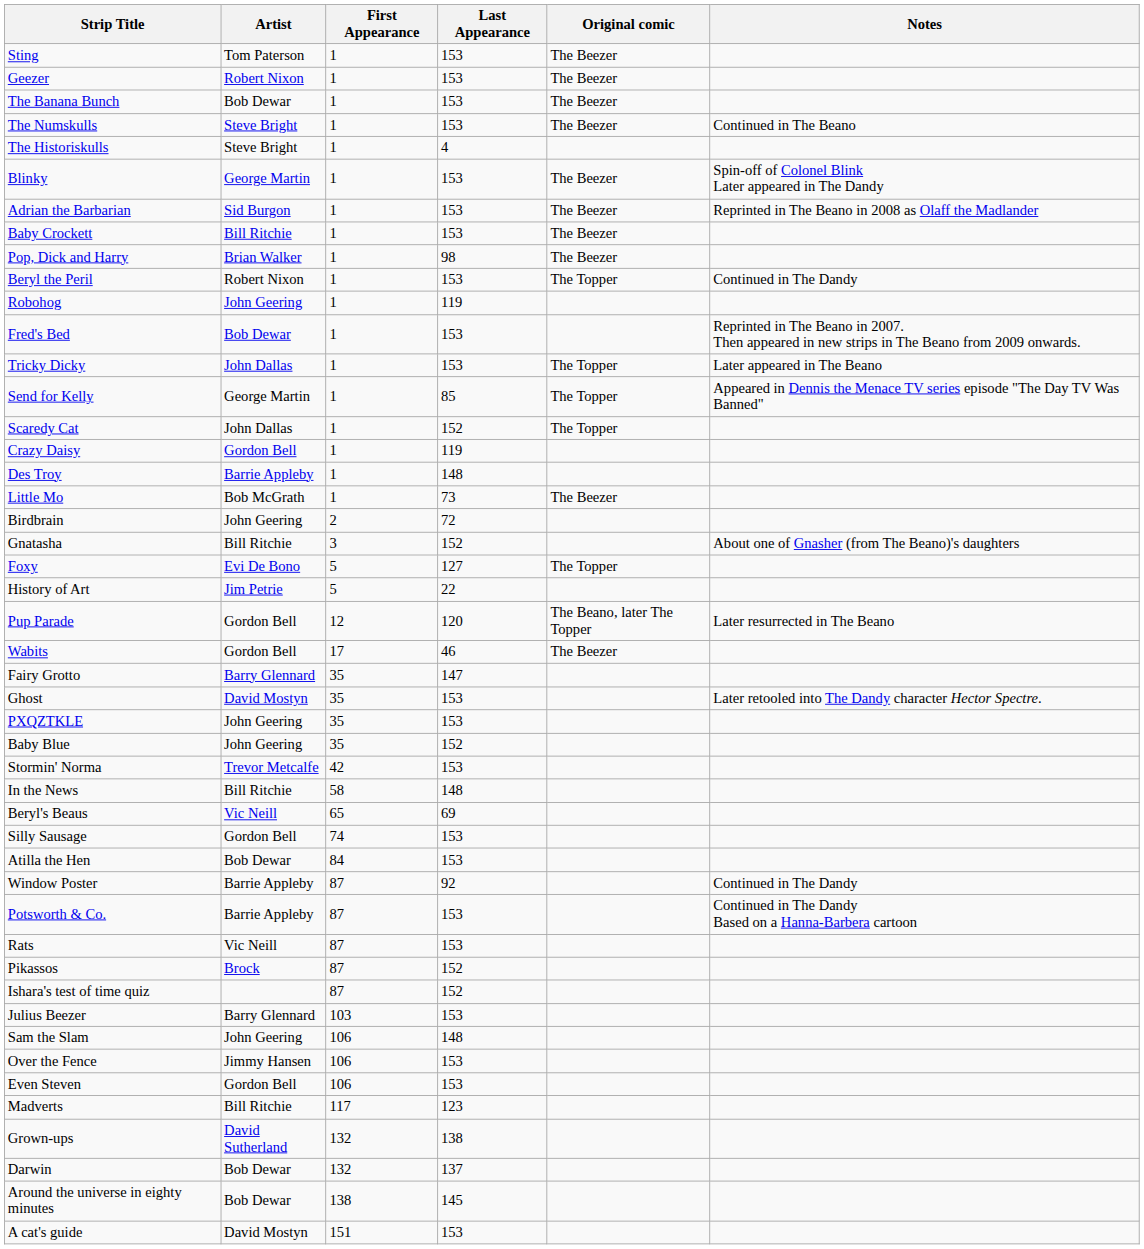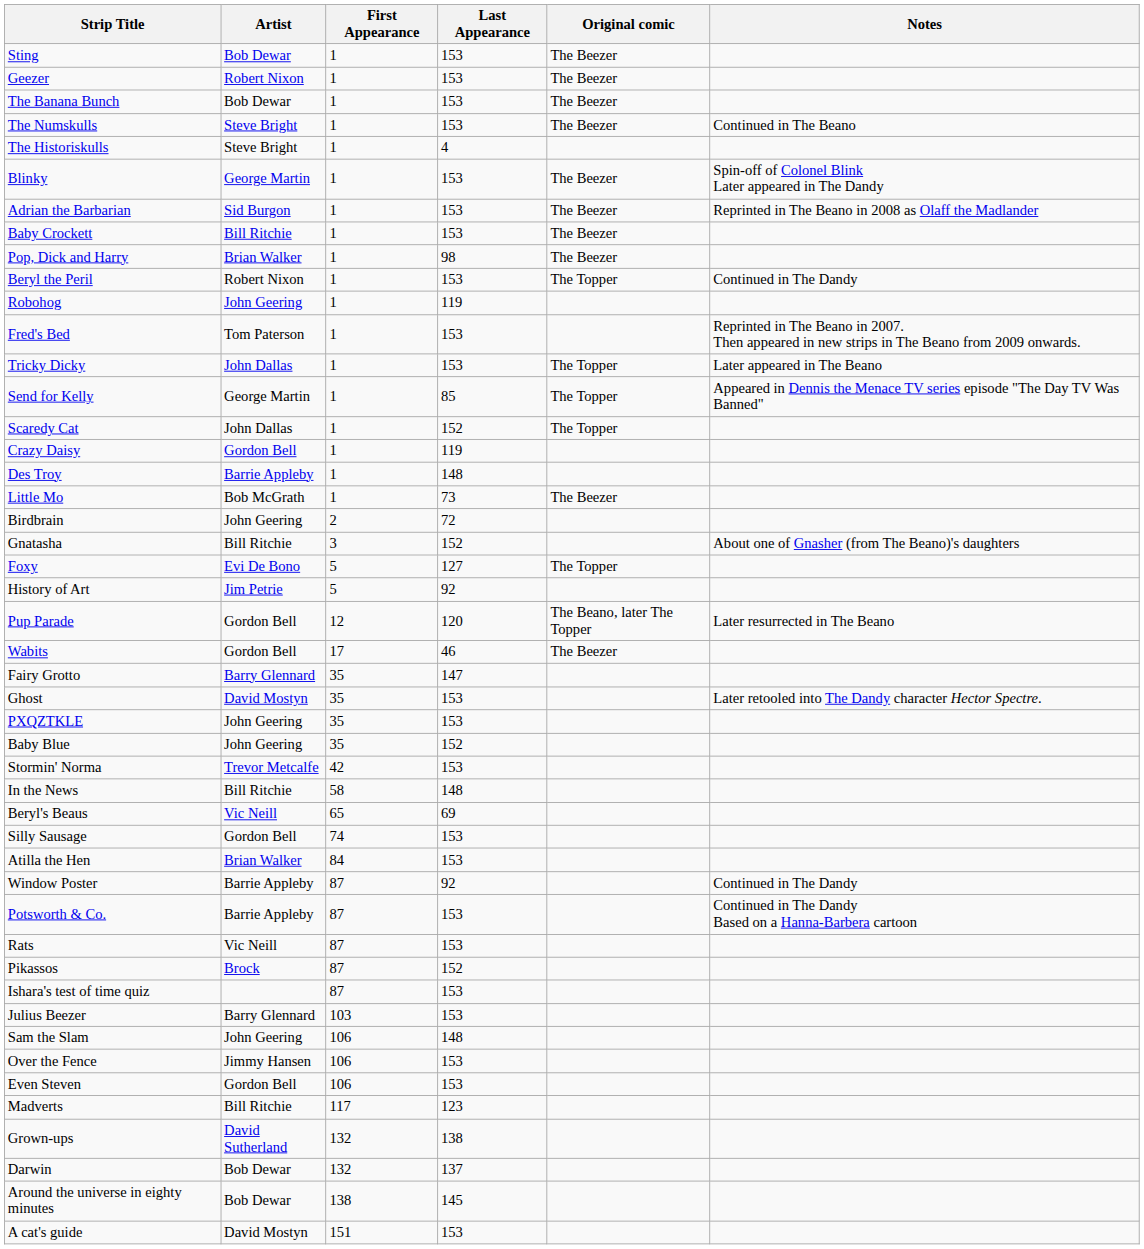Sting | Artist: Tom Paterson -> Bob Dewar
Fred's Bed | Artist: Bob Dewar -> Tom Paterson
History of Art | Last Appearance: 22 -> 92
Atilla the Hen | Artist: Bob Dewar -> Brian Walker
Ishara's test of time quiz | Last Appearance: 152 -> 153
